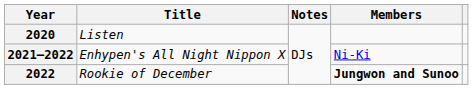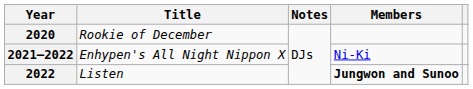2020 | Title: Listen -> Rookie of December
2022 | Title: Rookie of December -> Listen
